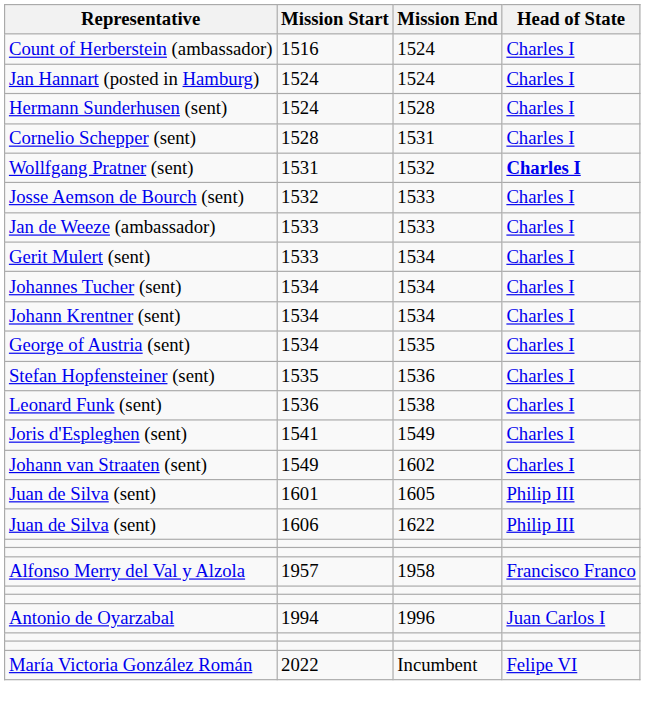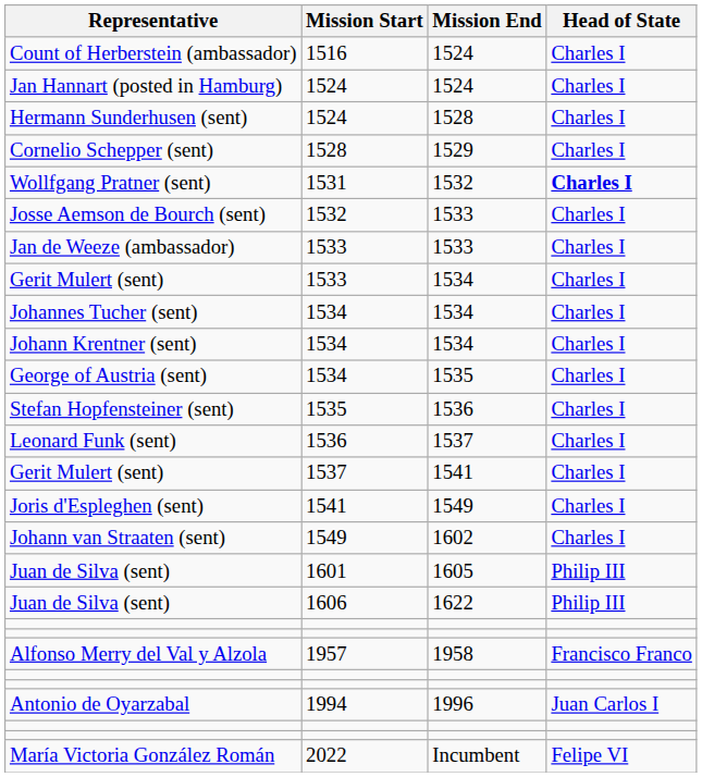Cornelio Schepper (sent) | Mission End: 1531 -> 1529
Leonard Funk (sent) | Mission End: 1538 -> 1537
+ row: Gerit Mulert (sent) | 1537 | 1541 | Charles I
